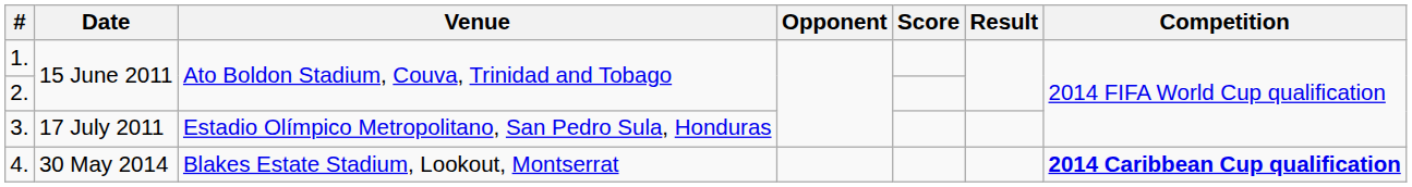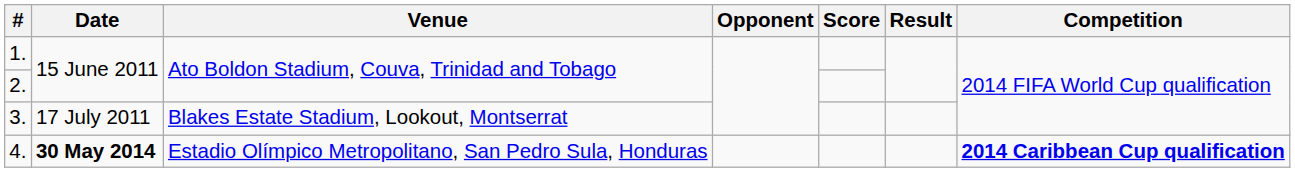3. | Venue: Estadio Olímpico Metropolitano, San Pedro Sula, Honduras -> Blakes Estate Stadium, Lookout, Montserrat
4. | Date: normal -> bold
4. | Venue: Blakes Estate Stadium, Lookout, Montserrat -> Estadio Olímpico Metropolitano, San Pedro Sula, Honduras
